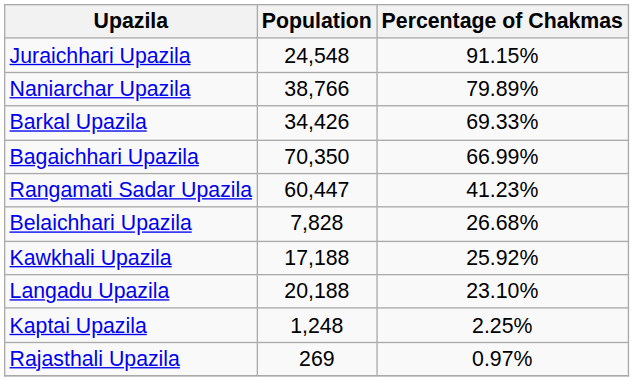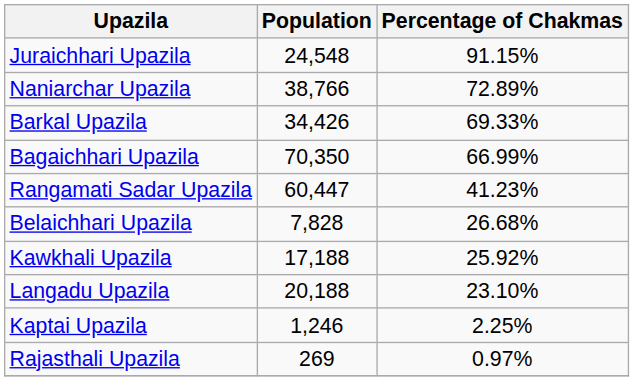Naniarchar Upazila | Percentage of Chakmas: 79.89% -> 72.89%
Kaptai Upazila | Population: 1,248 -> 1,246
